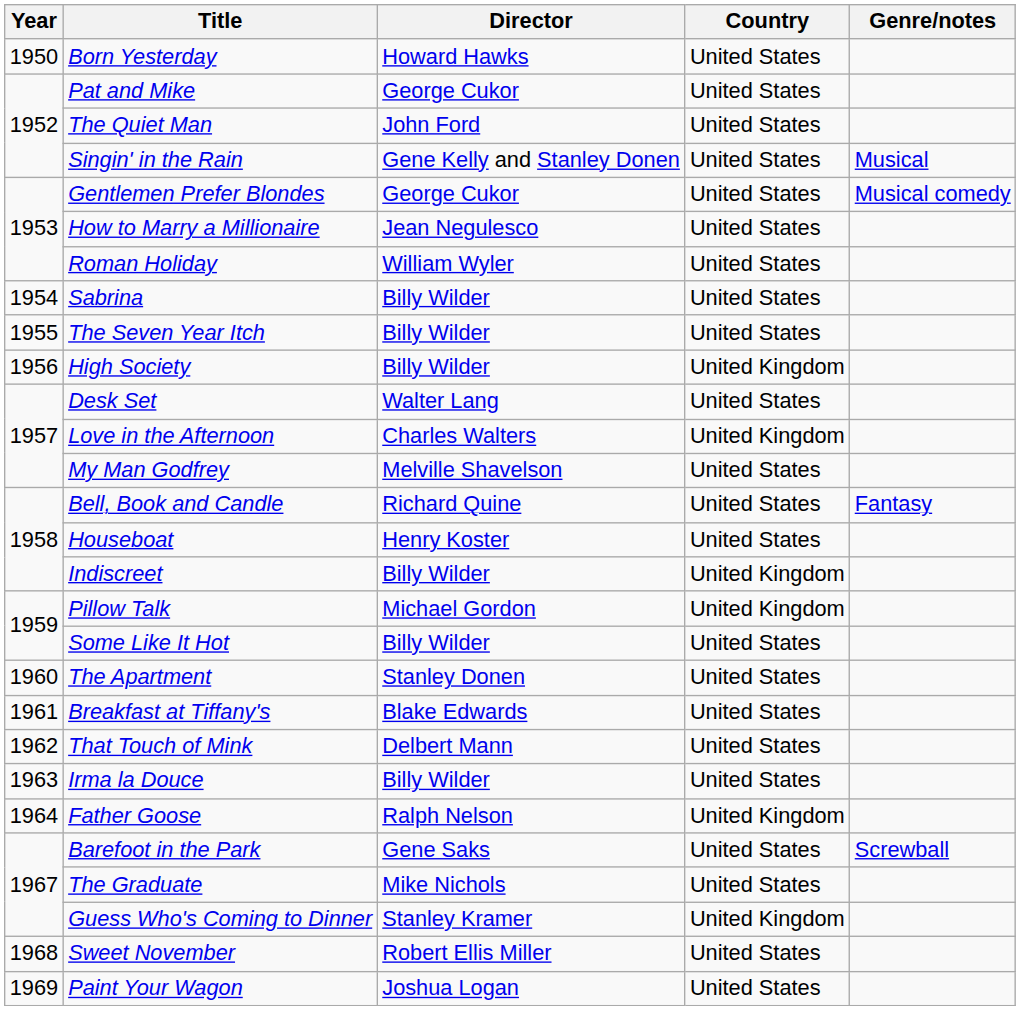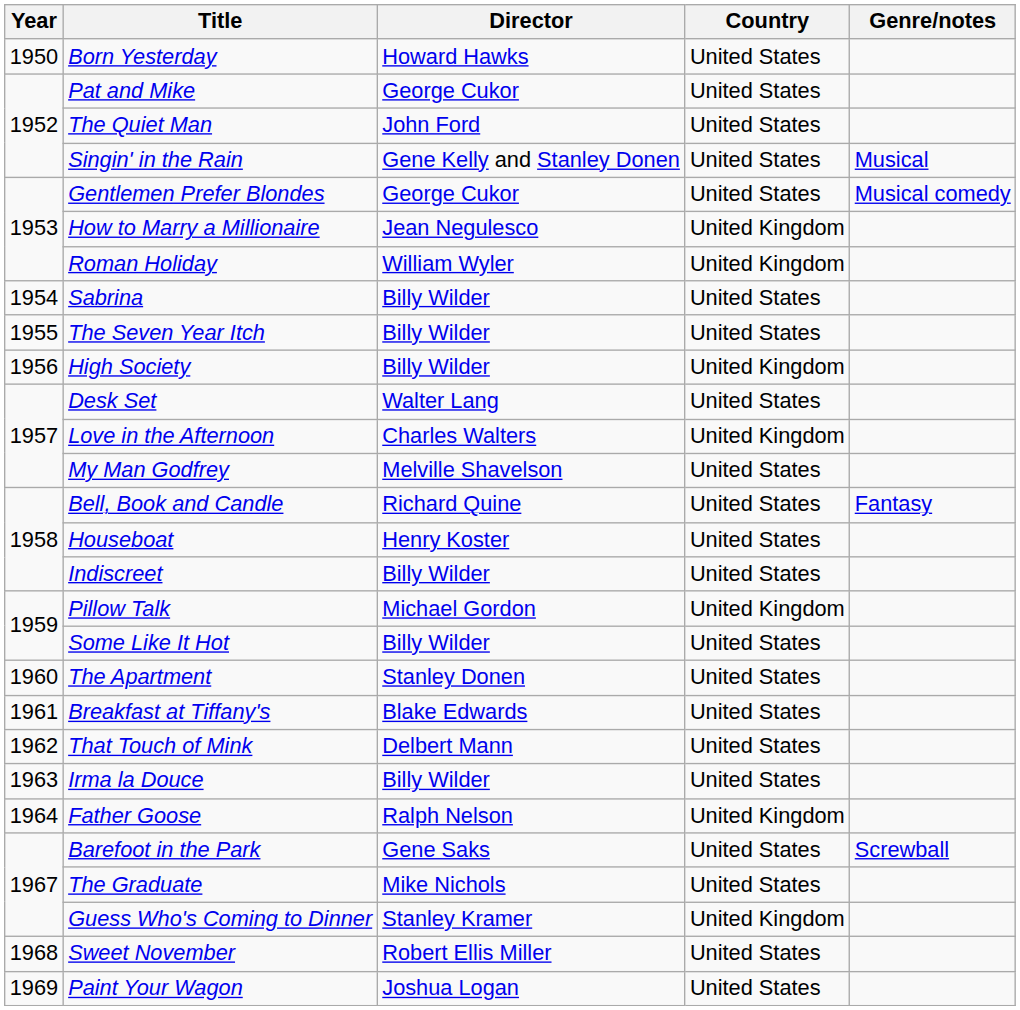How to Marry a Millionaire | Country: United States -> United Kingdom
Roman Holiday | Country: United States -> United Kingdom
Indiscreet | Country: United Kingdom -> United States
